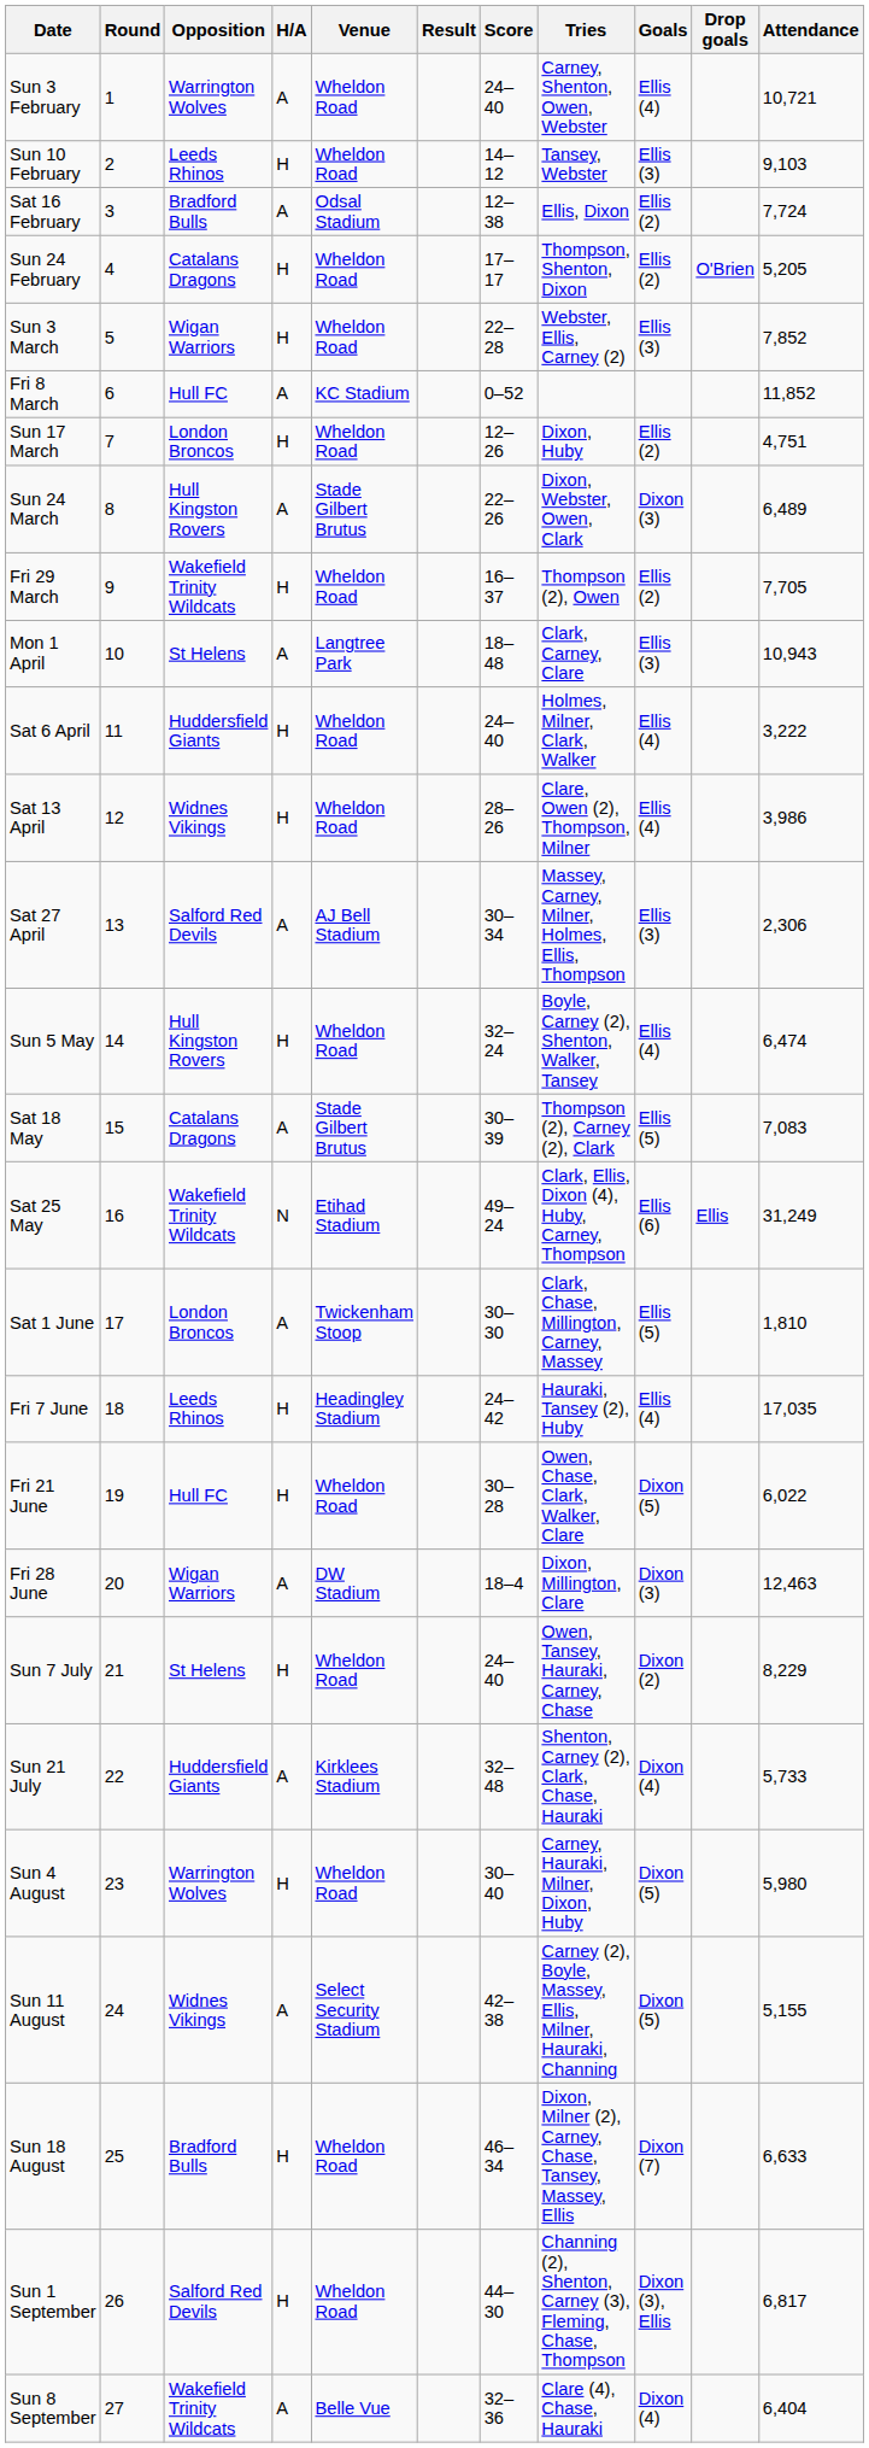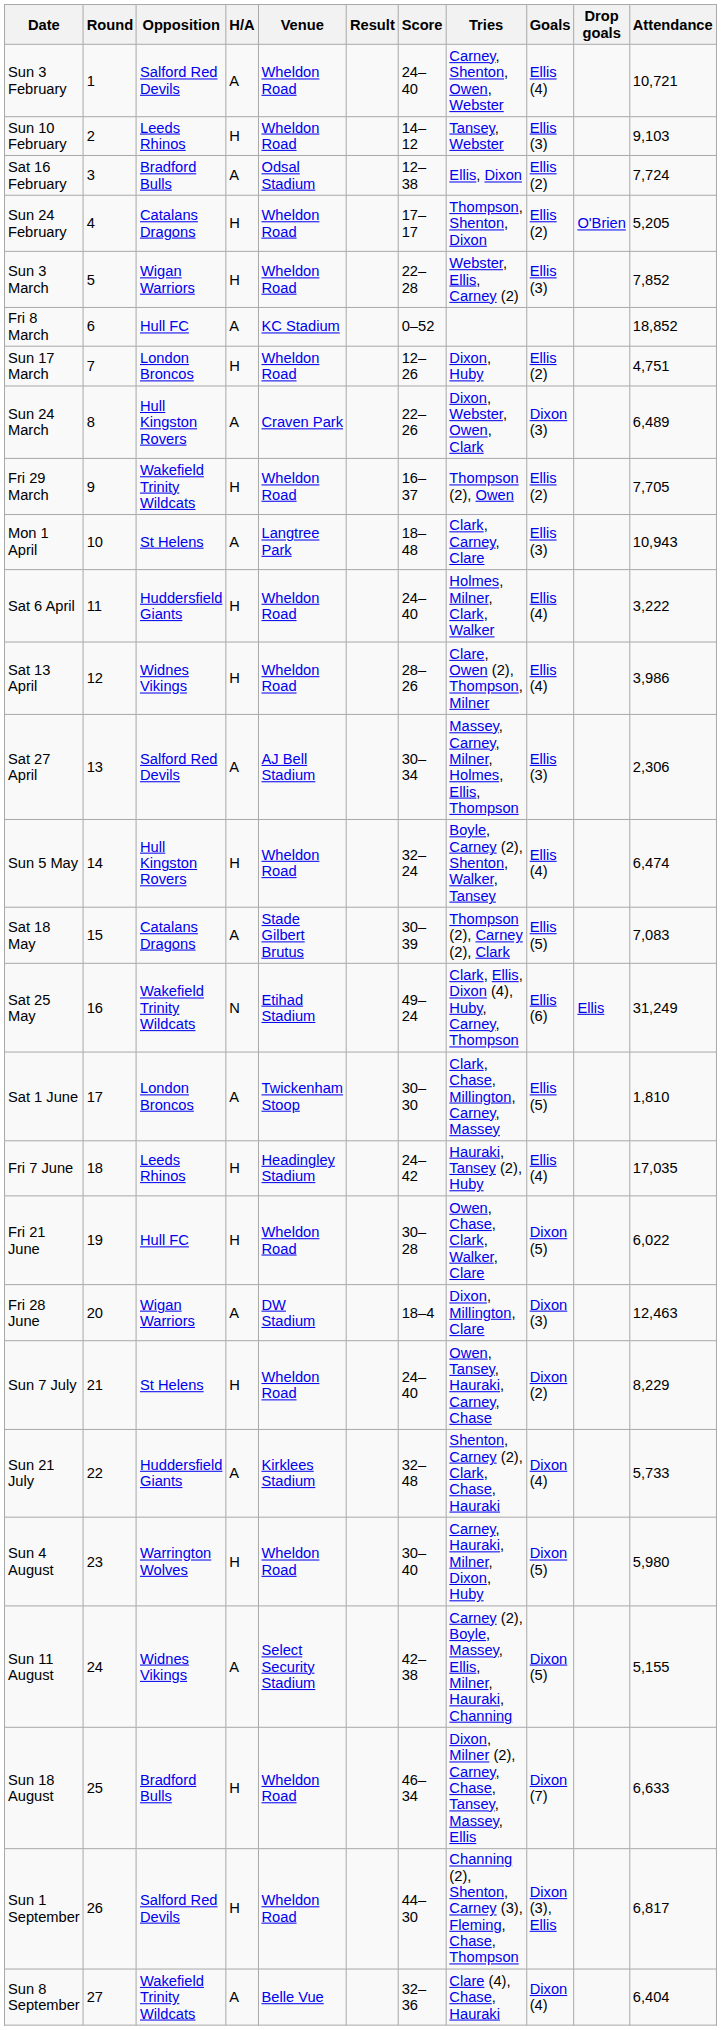Sun 3 February | Opposition: Warrington Wolves -> Salford Red Devils
Fri 8 March | Attendance: 11,852 -> 18,852
Sun 24 March | Venue: Stade Gilbert Brutus -> Craven Park
